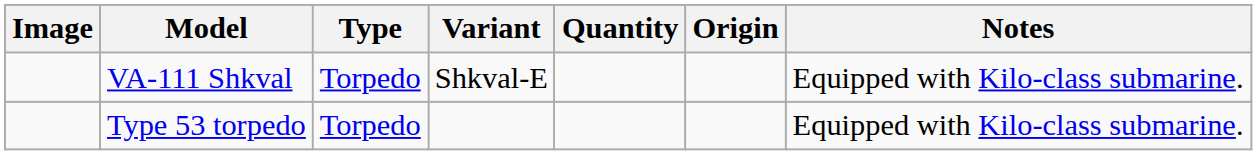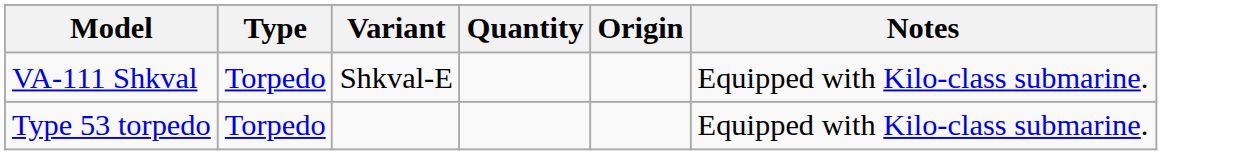- column: Image
